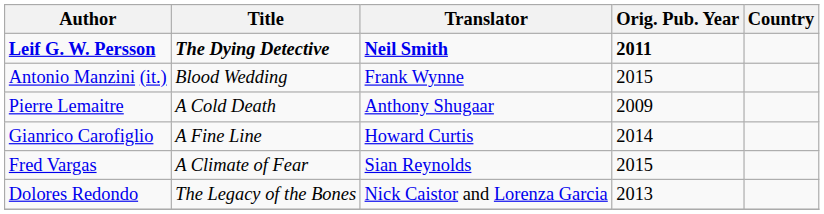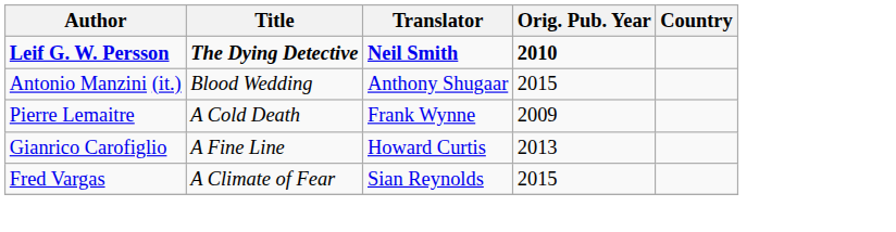Leif G. W. Persson | Orig. Pub. Year: 2011 -> 2010
Antonio Manzini (it.) | Translator: Frank Wynne -> Anthony Shugaar
Pierre Lemaitre | Translator: Anthony Shugaar -> Frank Wynne
Gianrico Carofiglio | Orig. Pub. Year: 2014 -> 2013
- row: Dolores Redondo | The Legacy of the Bones | Nick Caistor and Lorenza Garcia | 2013
